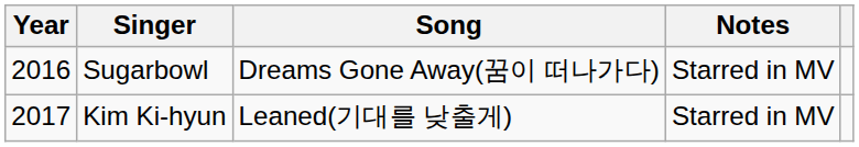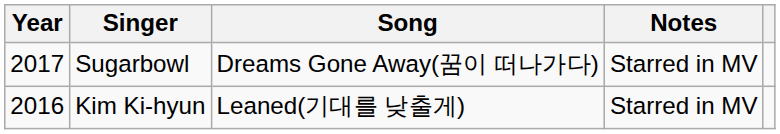Sugarbowl | Year: 2016 -> 2017
Kim Ki-hyun | Year: 2017 -> 2016
